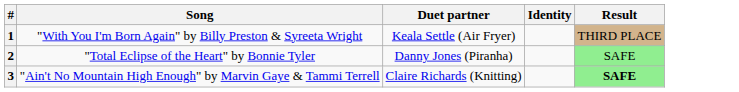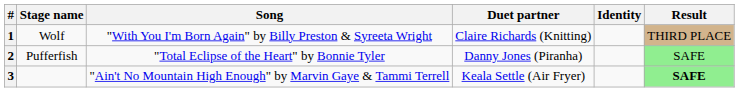+ column: Stage name | Wolf | Pufferfish
1 | Duet partner: Keala Settle (Air Fryer) -> Claire Richards (Knitting)
3 | Duet partner: Claire Richards (Knitting) -> Keala Settle (Air Fryer)
